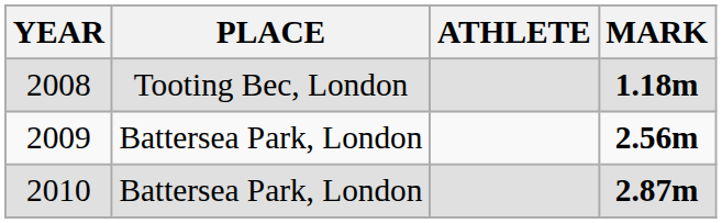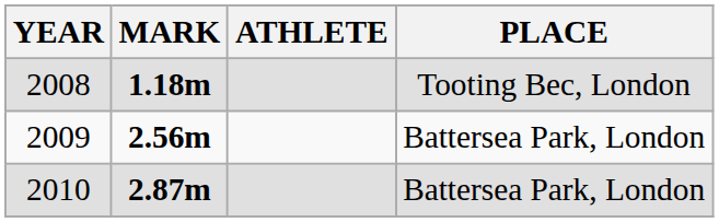columns swapped: MARK <-> PLACE
